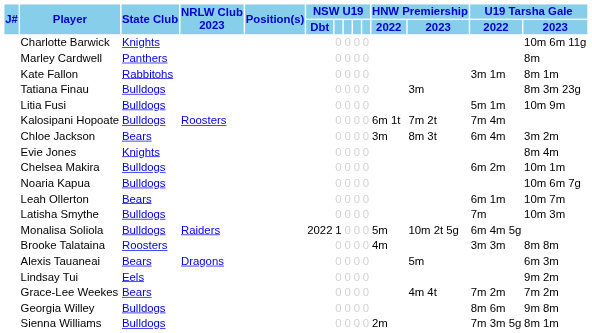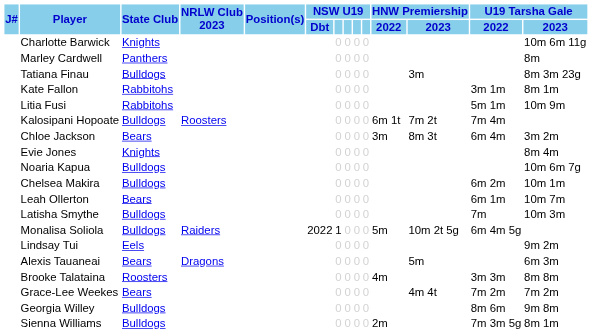rows swapped: Kate Fallon <-> Tatiana Finau
Litia Fusi | State Club: Bulldogs -> Rabbitohs
rows swapped: Noaria Kapua <-> Chelsea Makira
rows swapped: Brooke Talataina <-> Lindsay Tui
